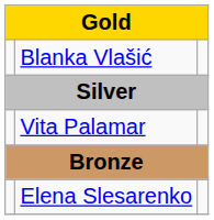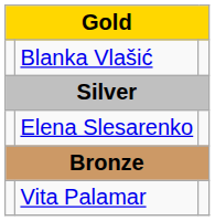rows swapped: Elena Slesarenko <-> Vita Palamar
